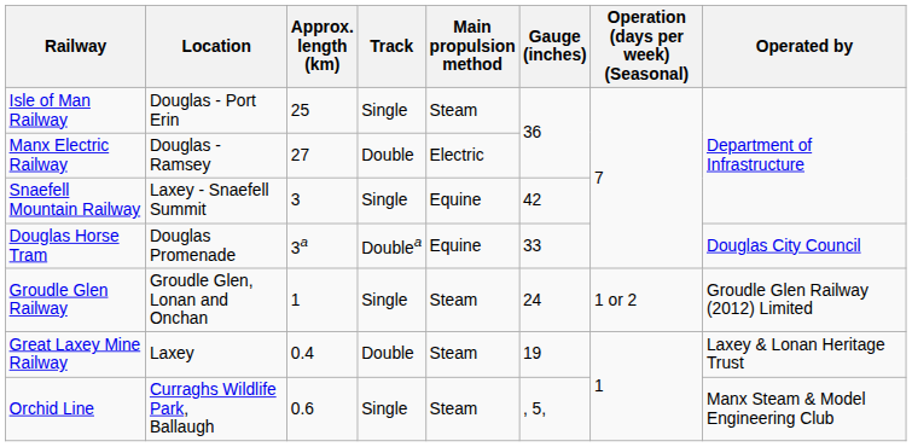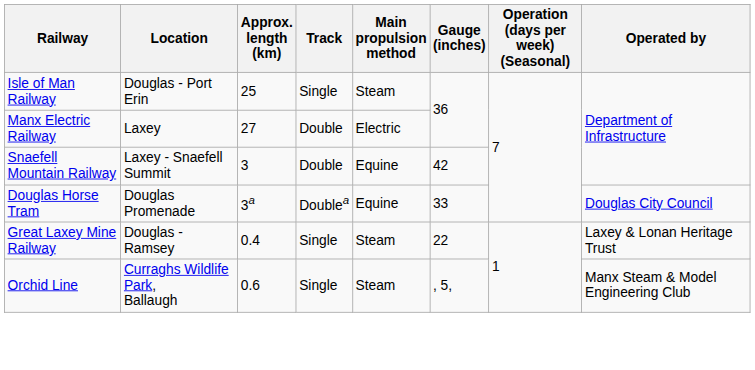Manx Electric Railway | Location: Douglas - Ramsey -> Laxey
Snaefell Mountain Railway | Track: Single -> Double
- row: Groudle Glen Railway | Groudle Glen, Lonan and Onchan | 1 | Single | Steam | 24 | 1 or 2 | Groudle Glen Railway (2012) Limited
Great Laxey Mine Railway | Location: Laxey -> Douglas - Ramsey
Great Laxey Mine Railway | Track: Double -> Single
Great Laxey Mine Railway | Gauge (inches): 19 -> 22
